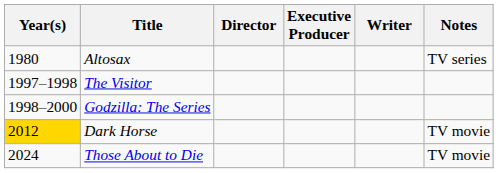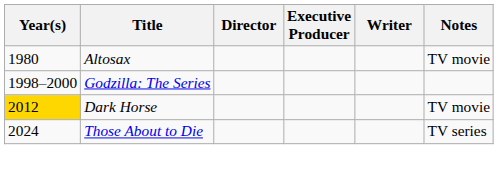Altosax | Notes: TV series -> TV movie
- row: 1997–1998 | The Visitor
Those About to Die | Notes: TV movie -> TV series
